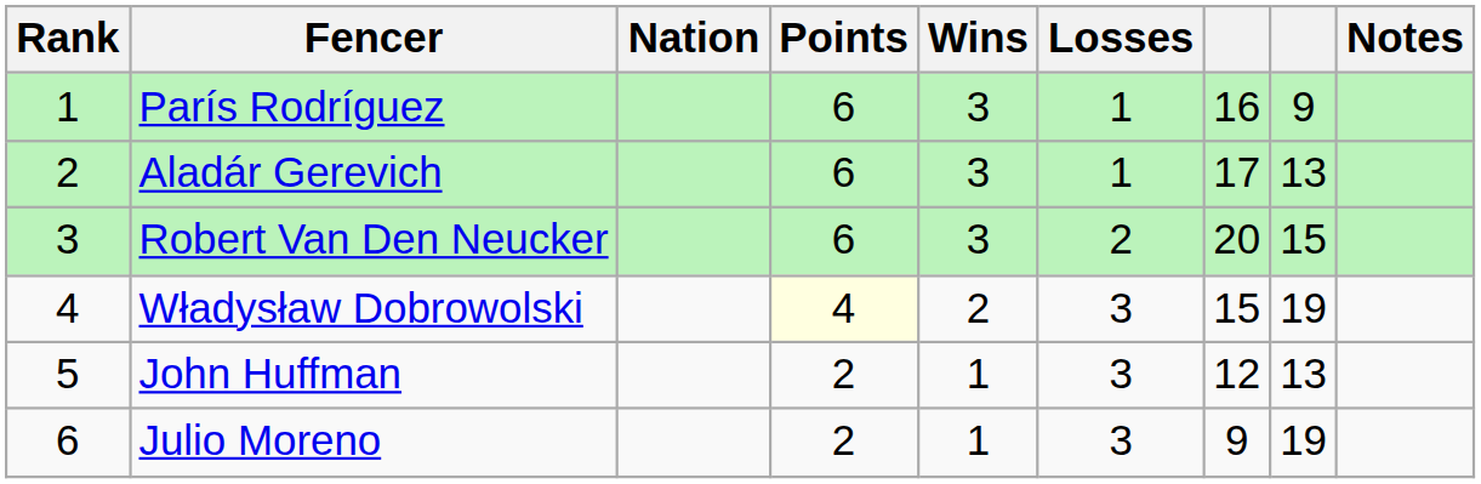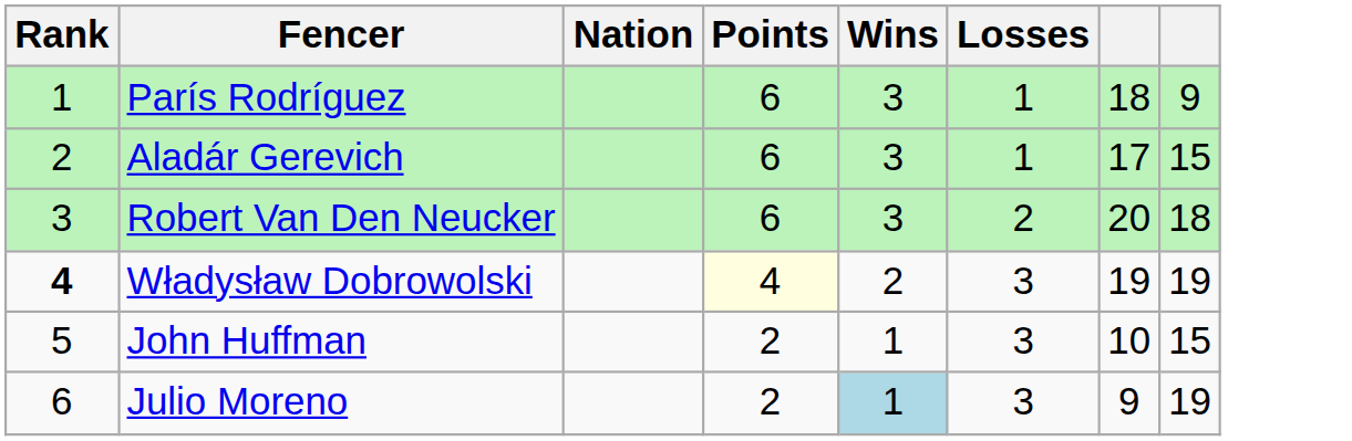- column: Notes
París Rodríguez | column 7: 16 -> 18
Aladár Gerevich | column 8: 13 -> 15
Robert Van Den Neucker | column 8: 15 -> 18
Władysław Dobrowolski | Rank: normal -> bold
Władysław Dobrowolski | column 7: 15 -> 19
John Huffman | column 7: 12 -> 10
John Huffman | column 8: 13 -> 15
Julio Moreno | Wins: no background -> lightblue background
